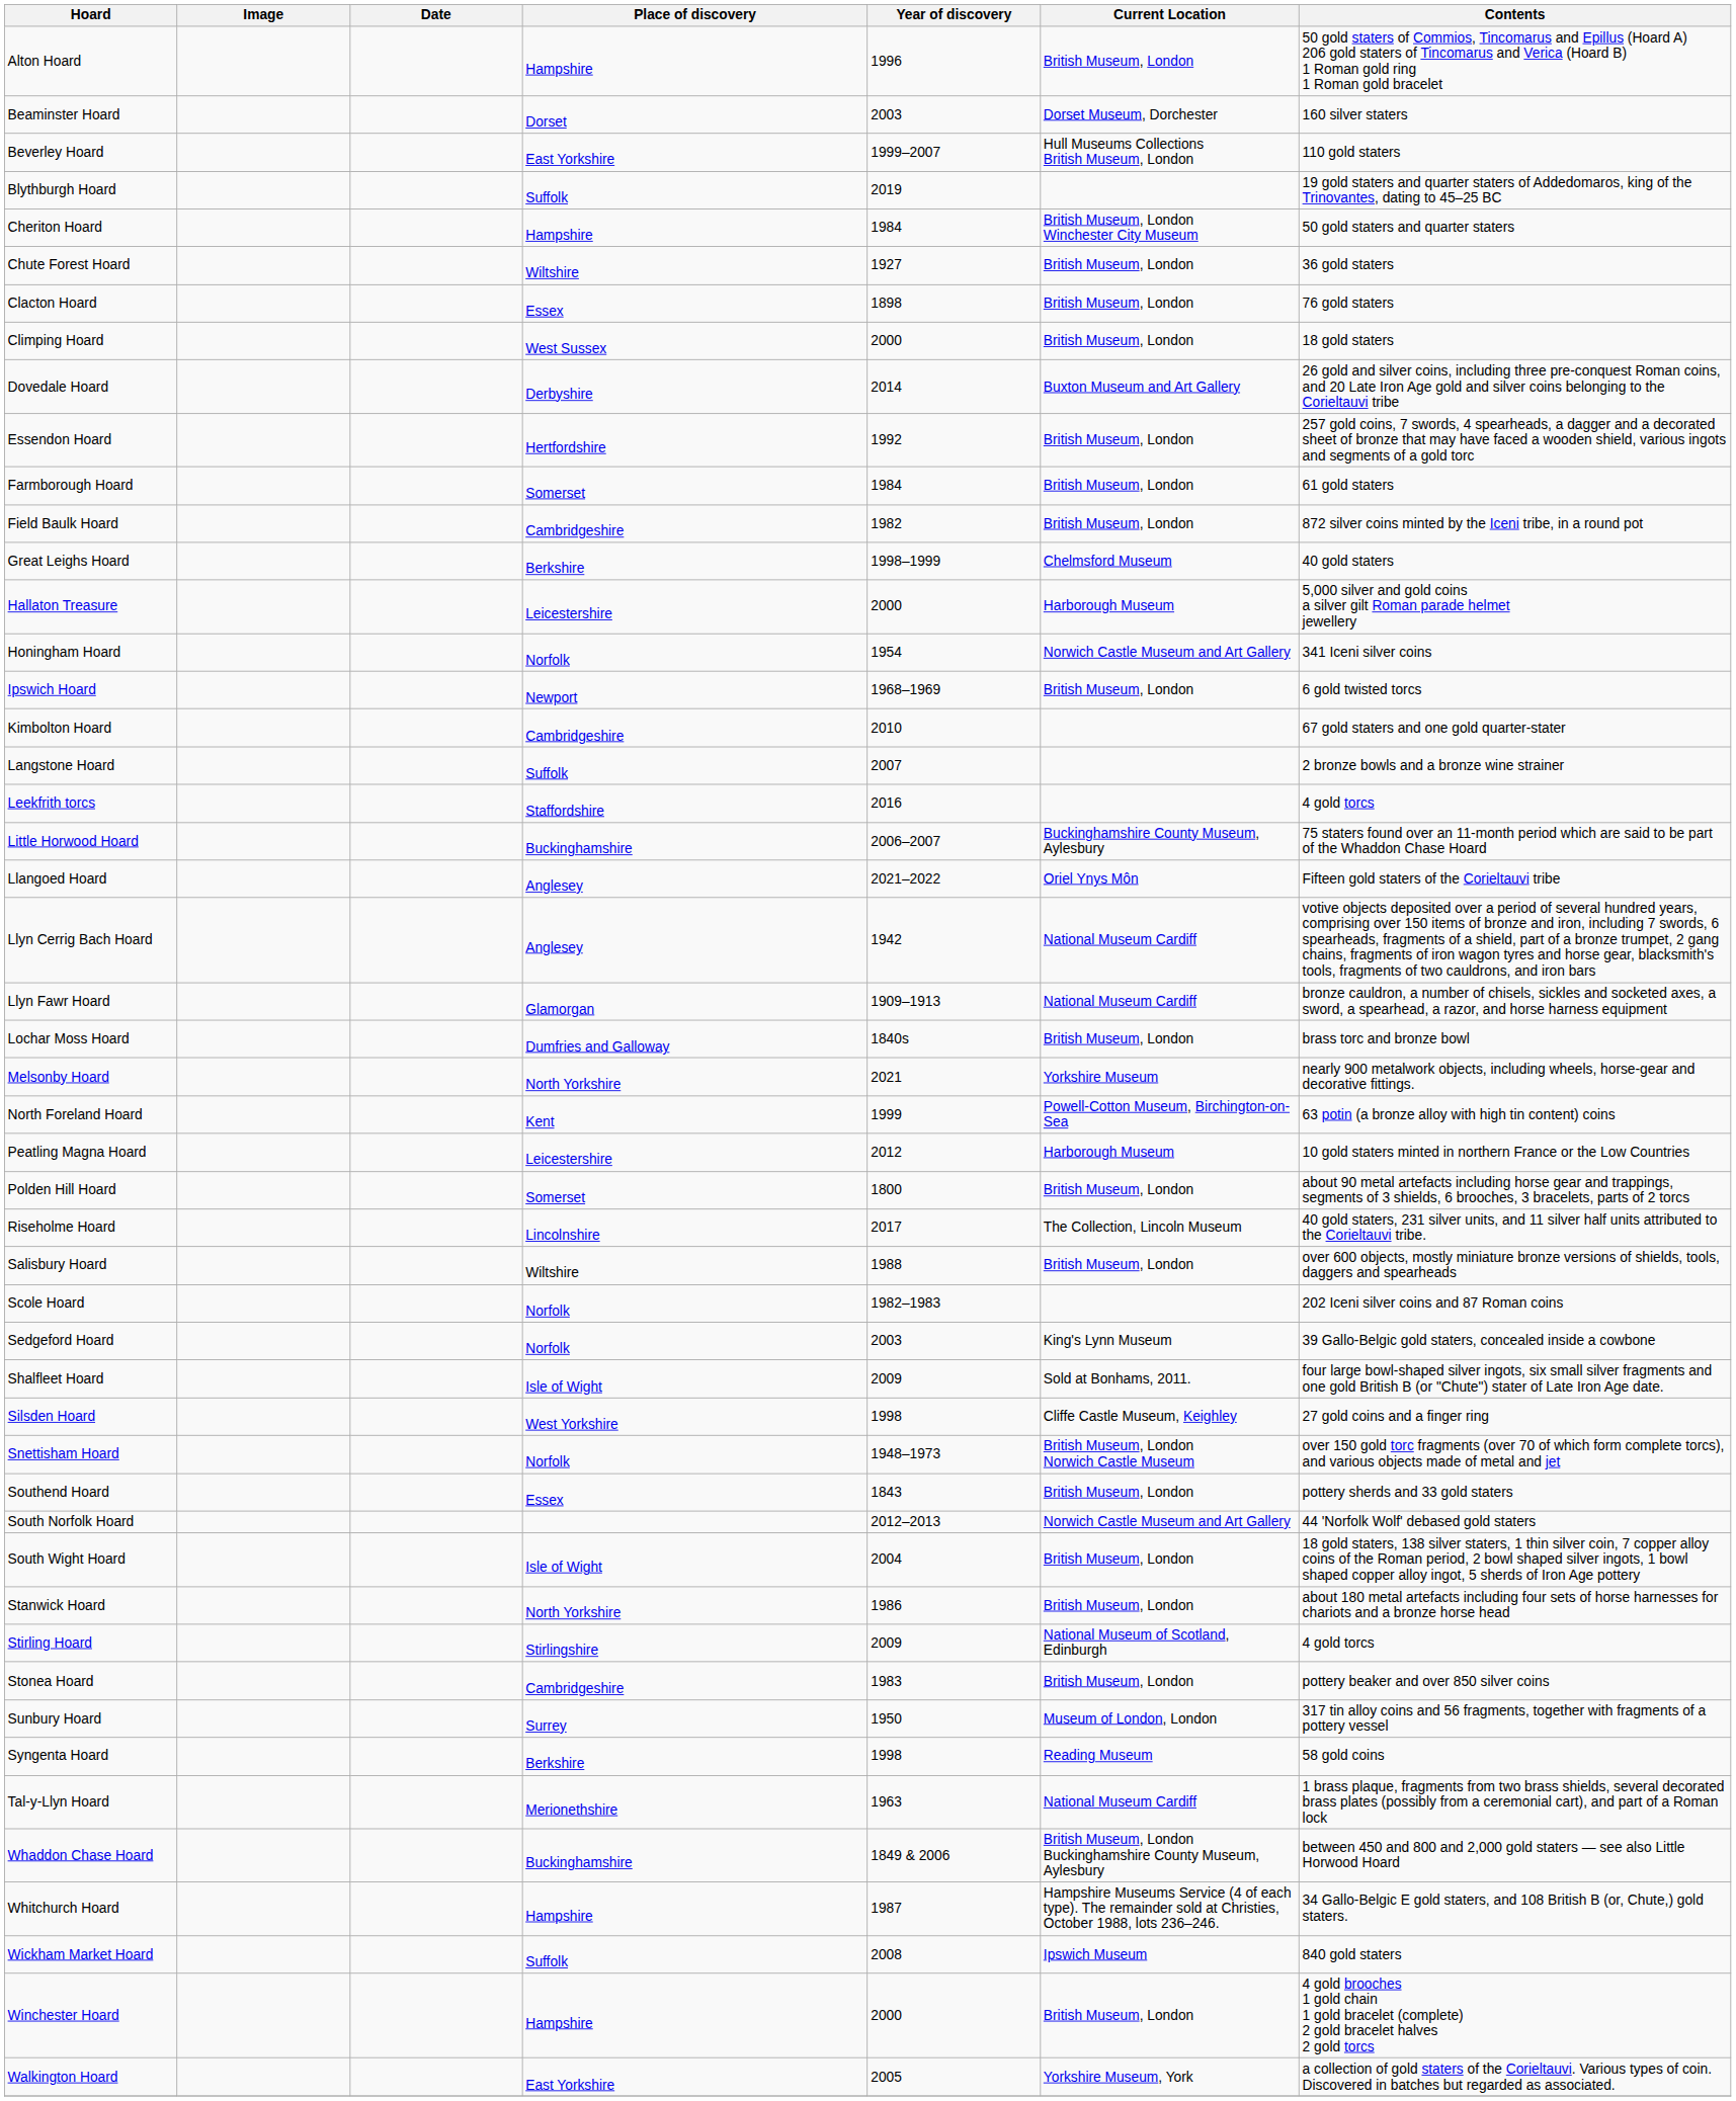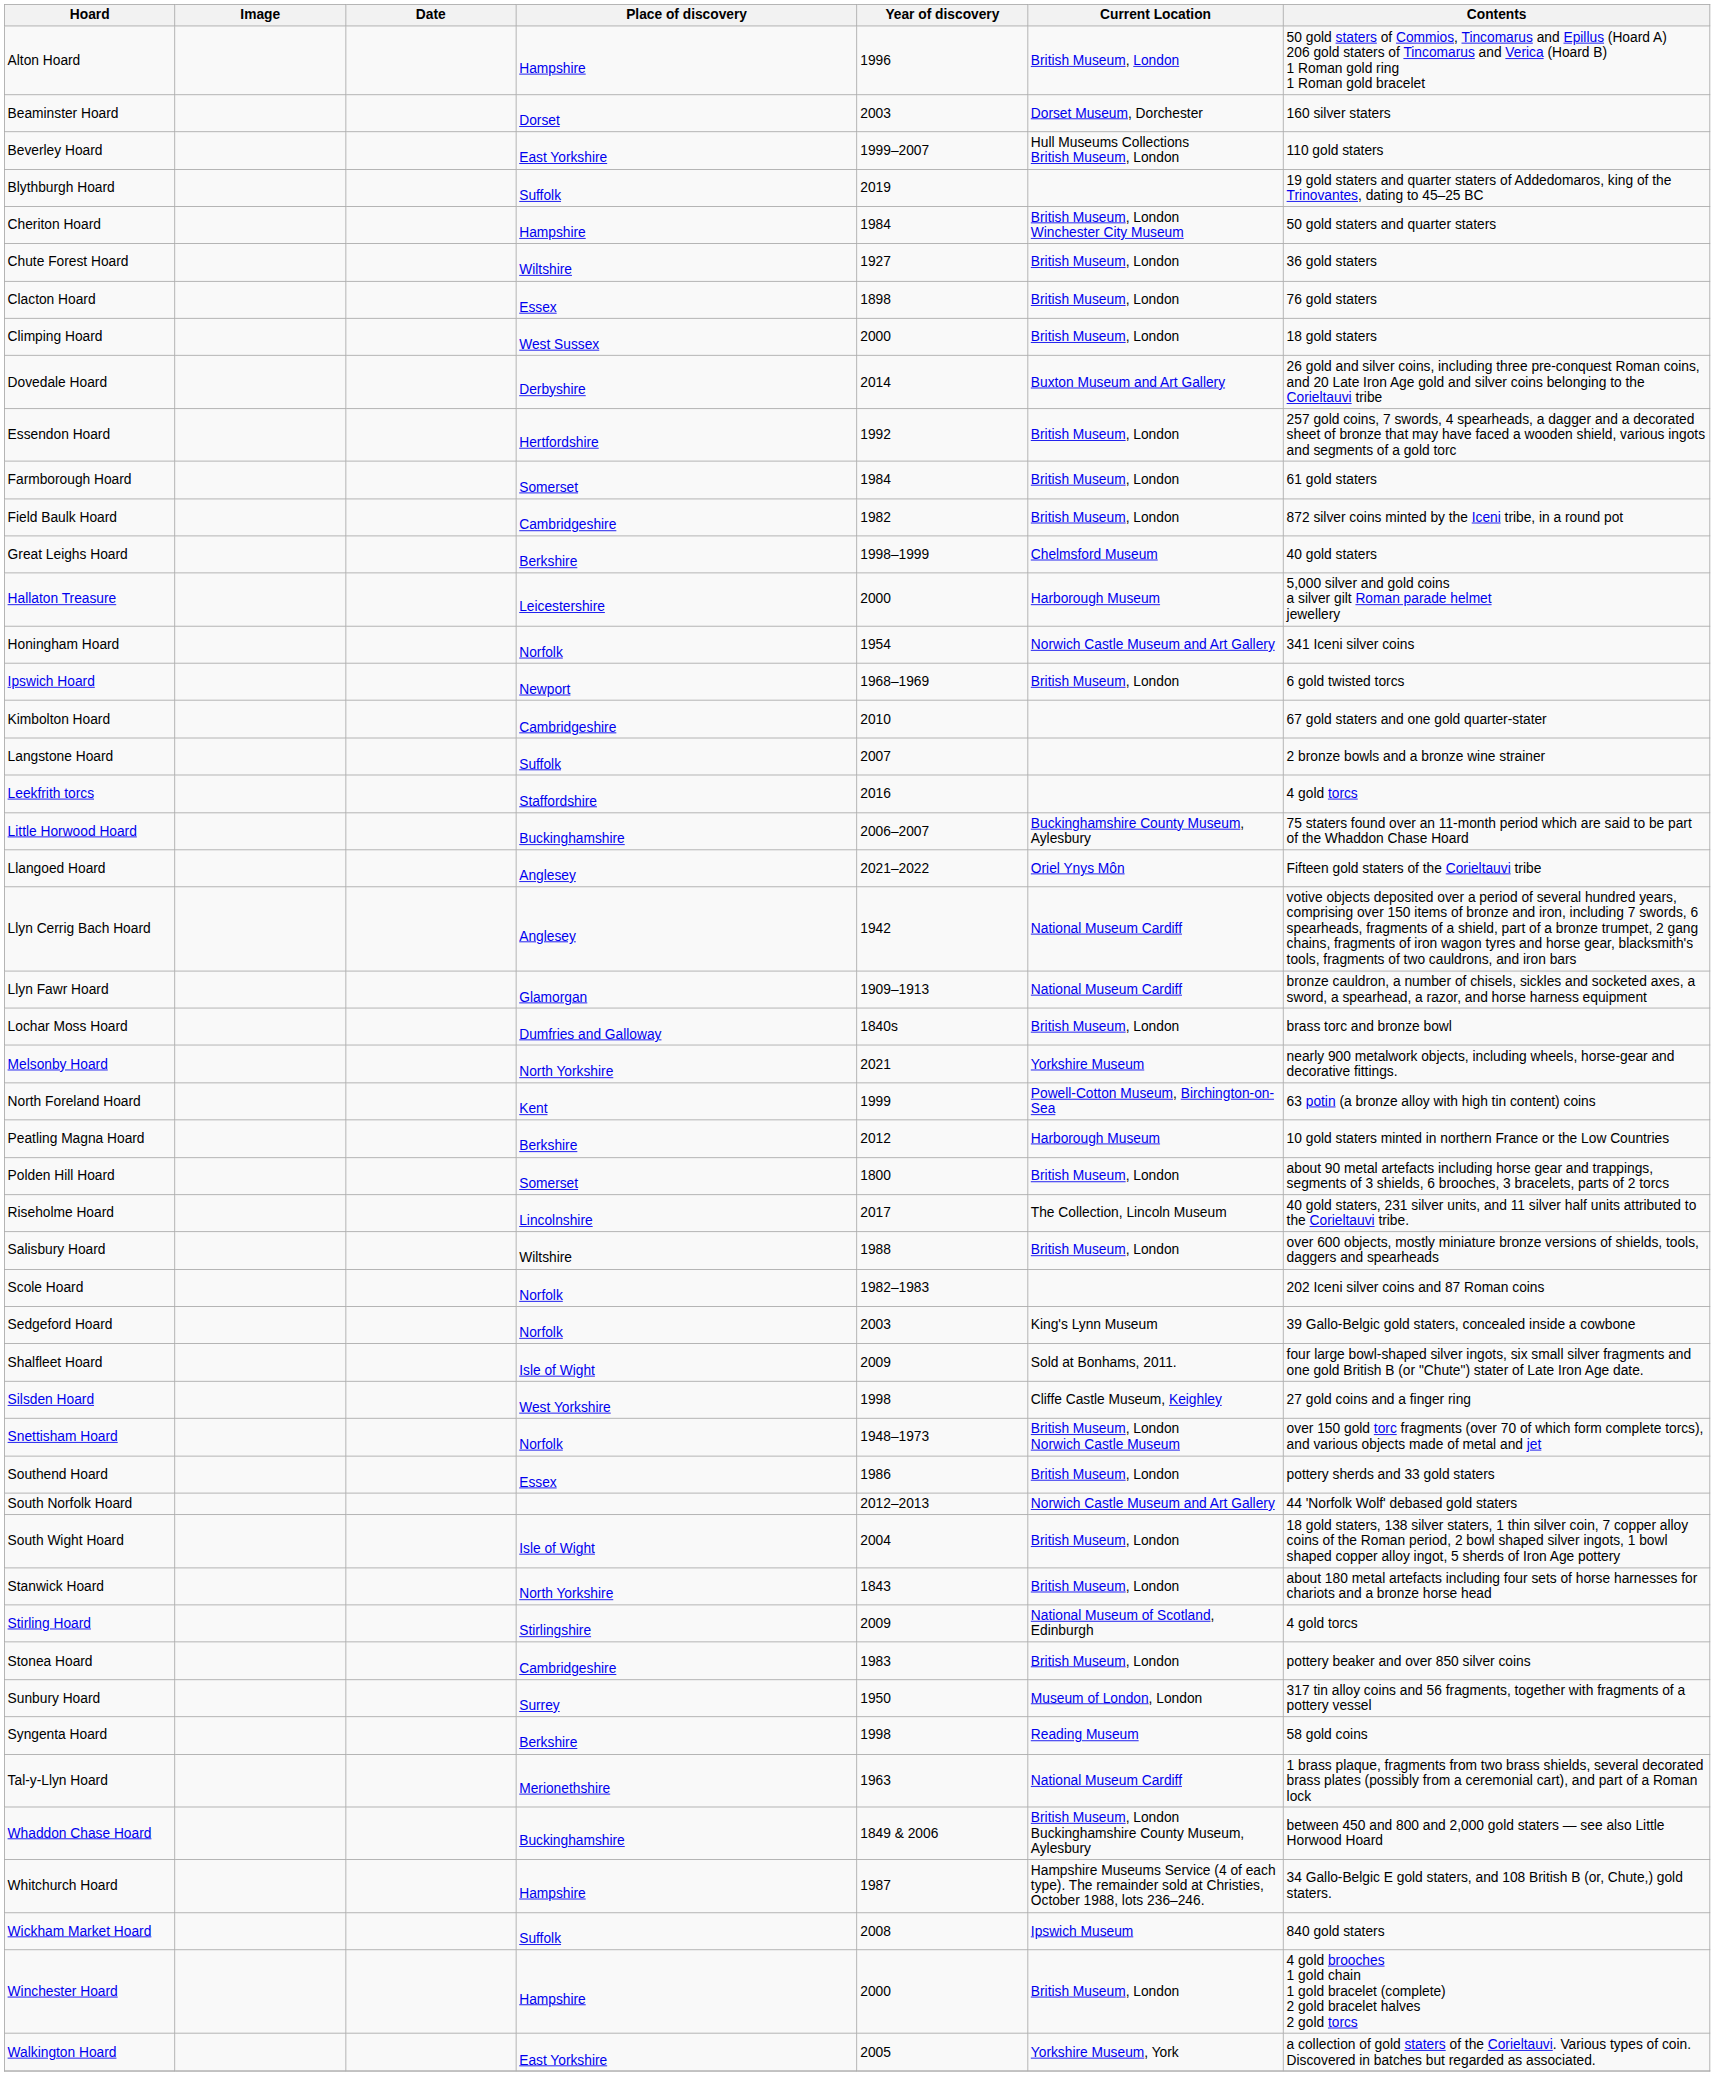Peatling Magna Hoard | Place of discovery: Leicestershire -> Berkshire
Southend Hoard | Year of discovery: 1843 -> 1986
Stanwick Hoard | Year of discovery: 1986 -> 1843
